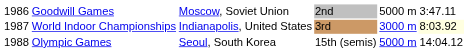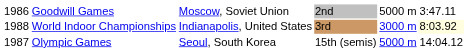World Indoor Championships | column 1: 1987 -> 1988
Olympic Games | column 1: 1988 -> 1987
